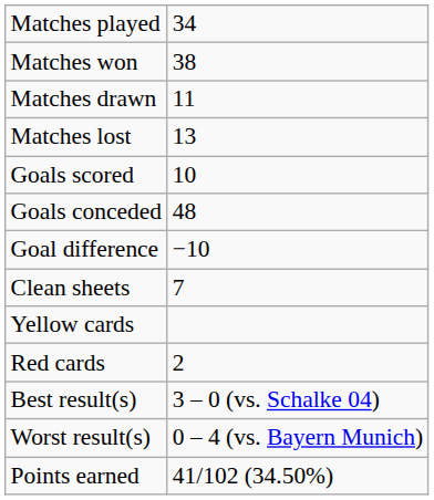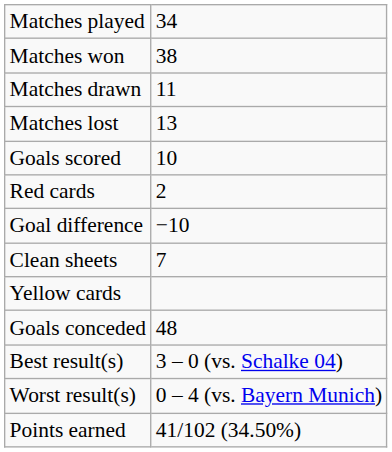rows swapped: Goals conceded <-> Red cards
